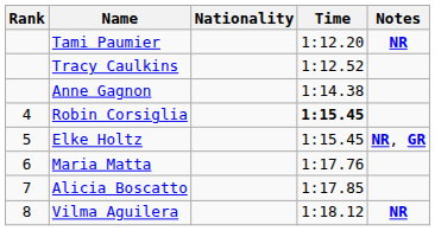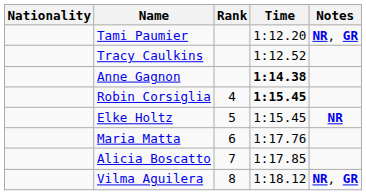columns swapped: Rank <-> Nationality
Tami Paumier | Notes: NR -> NR, GR
Anne Gagnon | Time: normal -> bold
Elke Holtz | Notes: NR, GR -> NR
Vilma Aguilera | Notes: NR -> NR, GR
